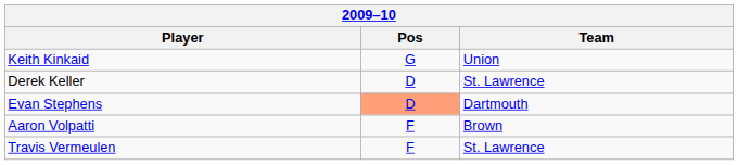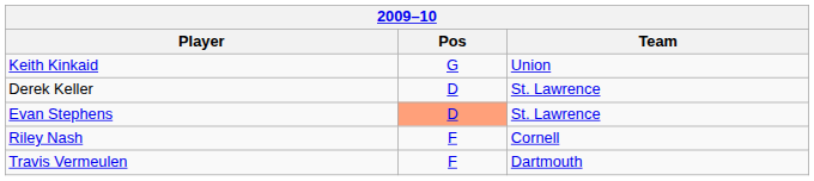Evan Stephens | Team: Dartmouth -> St. Lawrence
+ row: Riley Nash | F | Cornell
- row: Aaron Volpatti | F | Brown
Travis Vermeulen | Team: St. Lawrence -> Dartmouth
